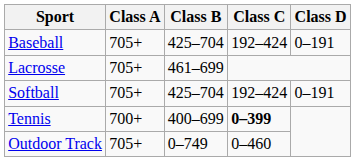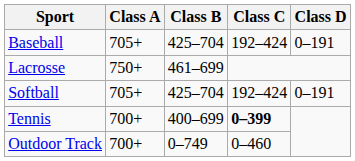Lacrosse | Class A: 705+ -> 750+
Outdoor Track | Class A: 705+ -> 700+
